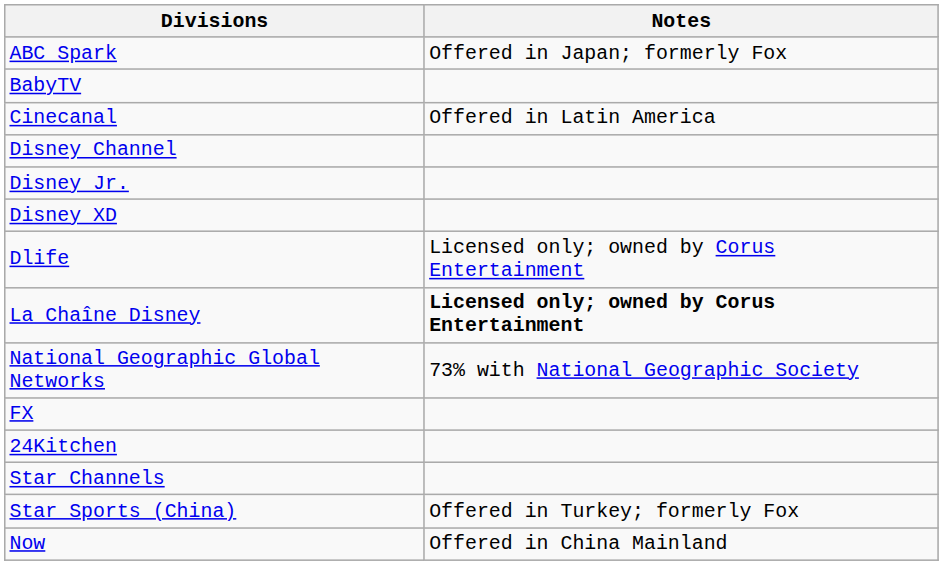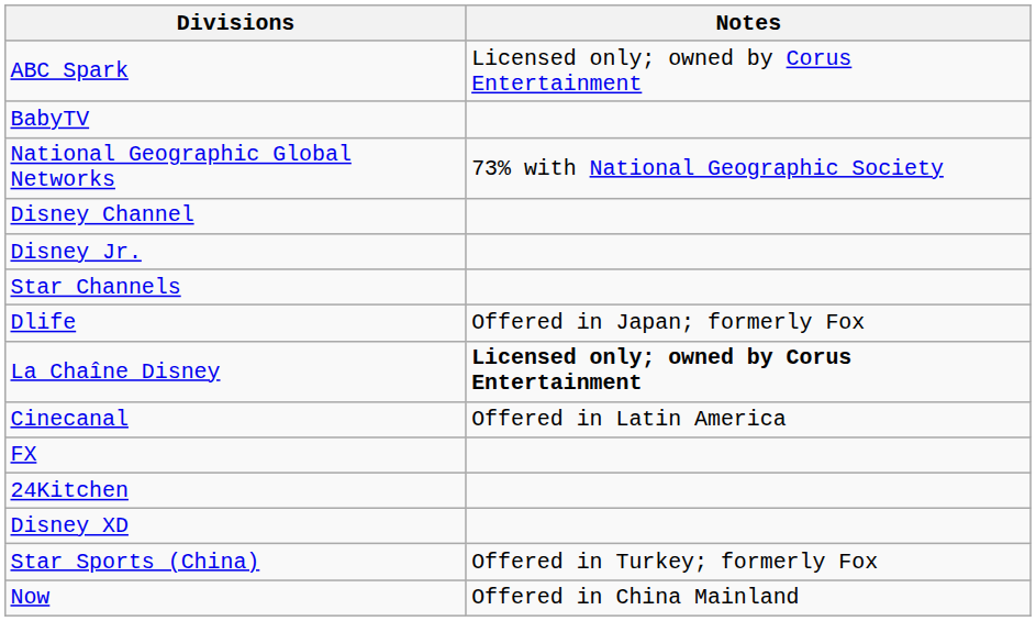ABC Spark | Notes: Offered in Japan; formerly Fox -> Licensed only; owned by Corus Entertainment
rows swapped: Cinecanal <-> National Geographic Global Networks
rows swapped: Disney XD <-> Star Channels
Dlife | Notes: Licensed only; owned by Corus Entertainment -> Offered in Japan; formerly Fox
